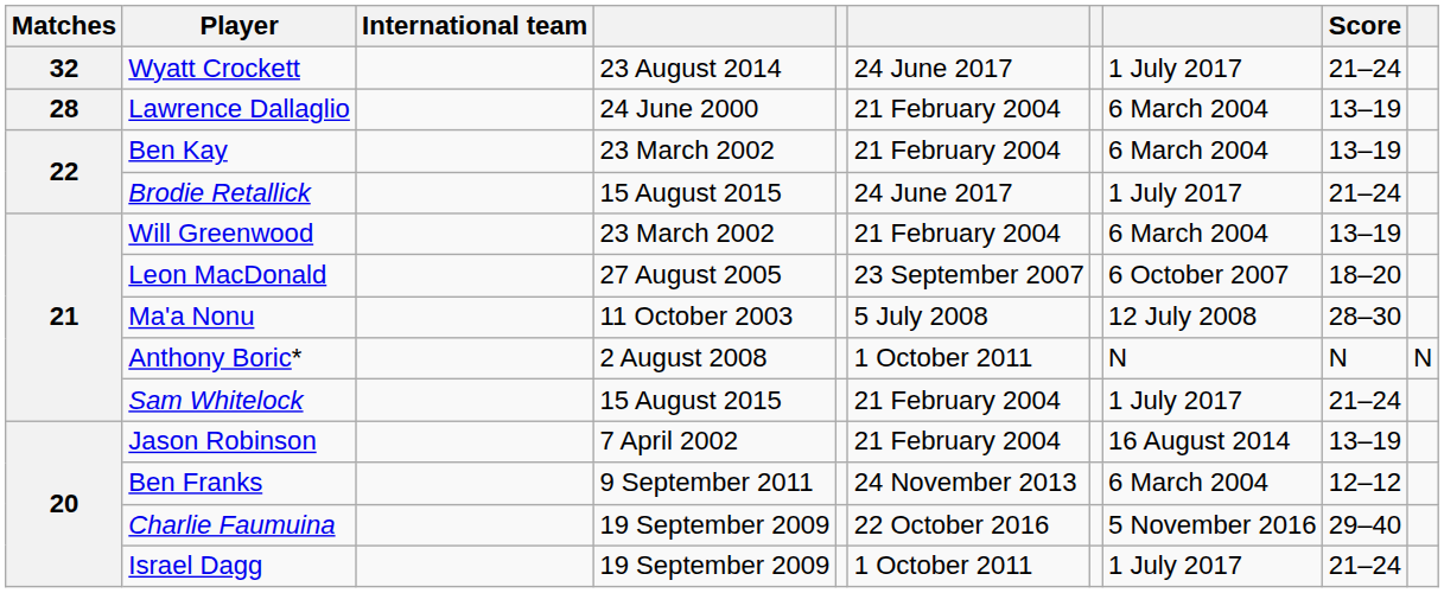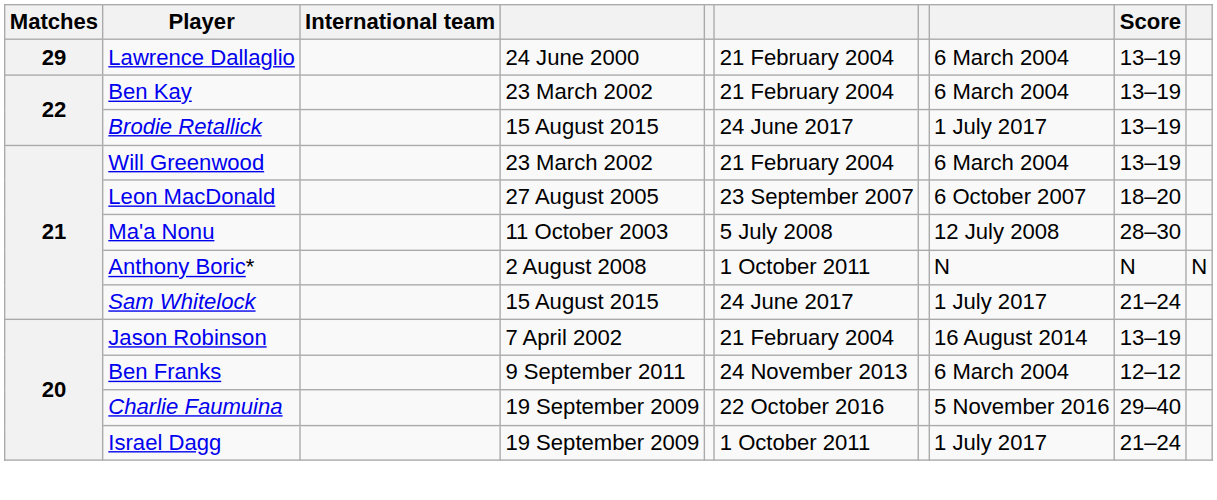- row: 32 | Wyatt Crockett | 23 August 2014 | 24 June 2017 | 1 July 2017 | 21–24
Lawrence Dallaglio | Matches: 28 -> 29
Brodie Retallick | Score: 21–24 -> 13–19
Sam Whitelock | column 6: 21 February 2004 -> 24 June 2017
